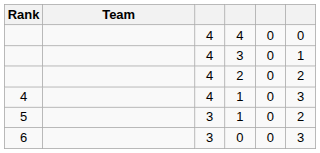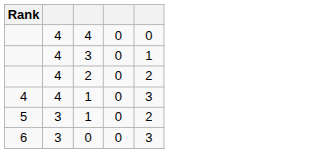- column: Team
